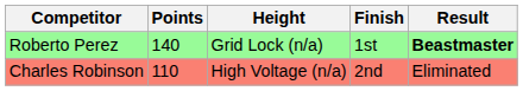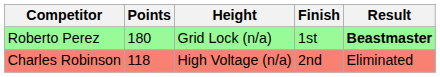Roberto Perez | Points: 140 -> 180
Charles Robinson | Points: 110 -> 118
